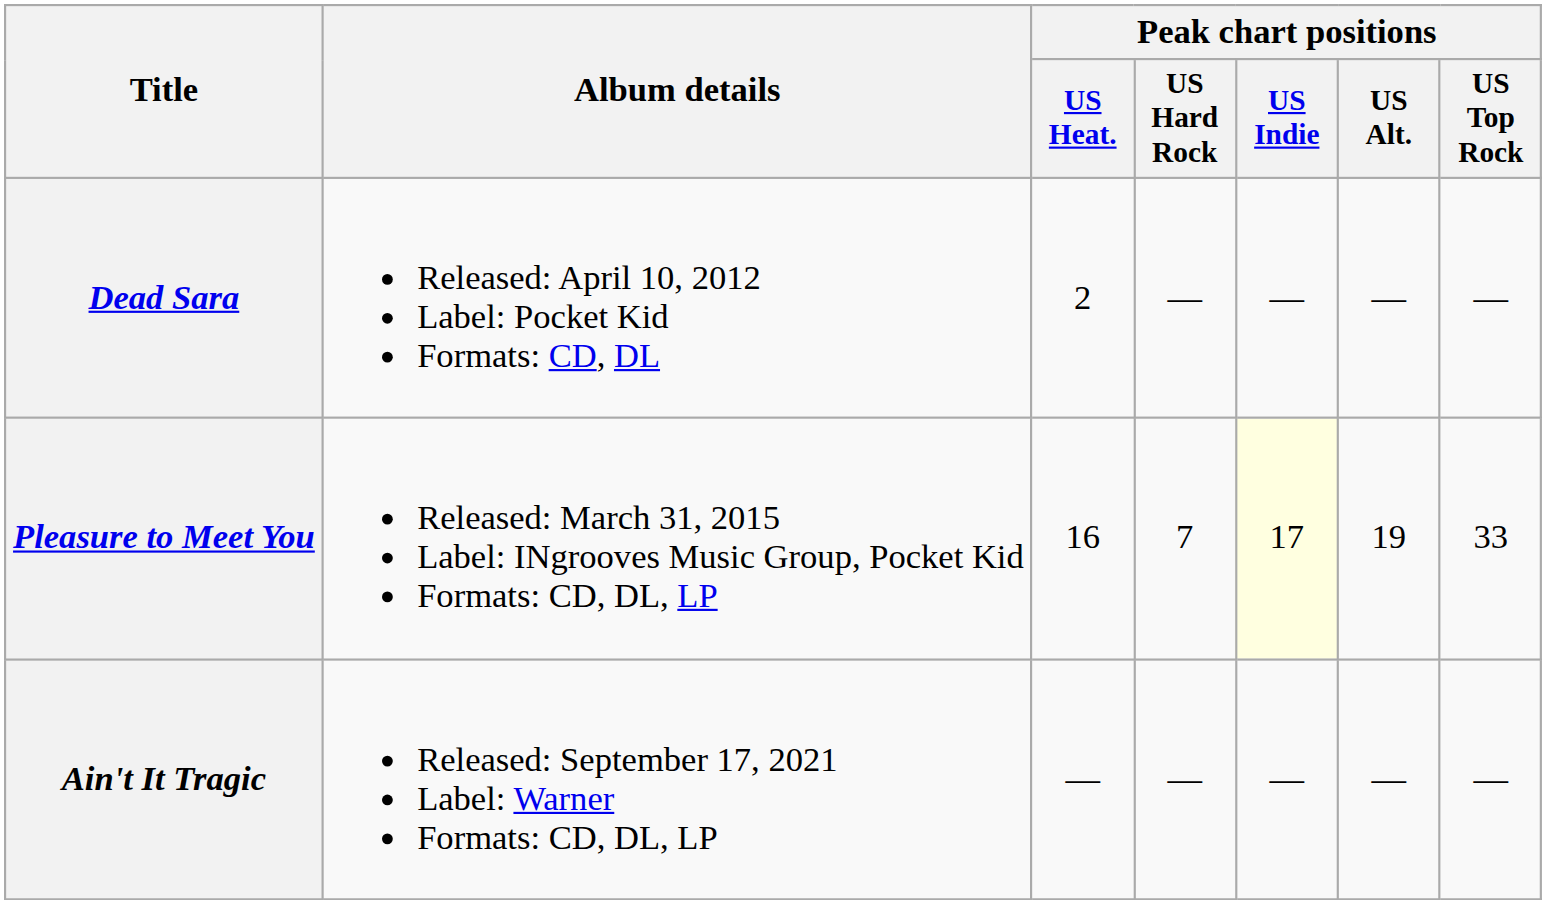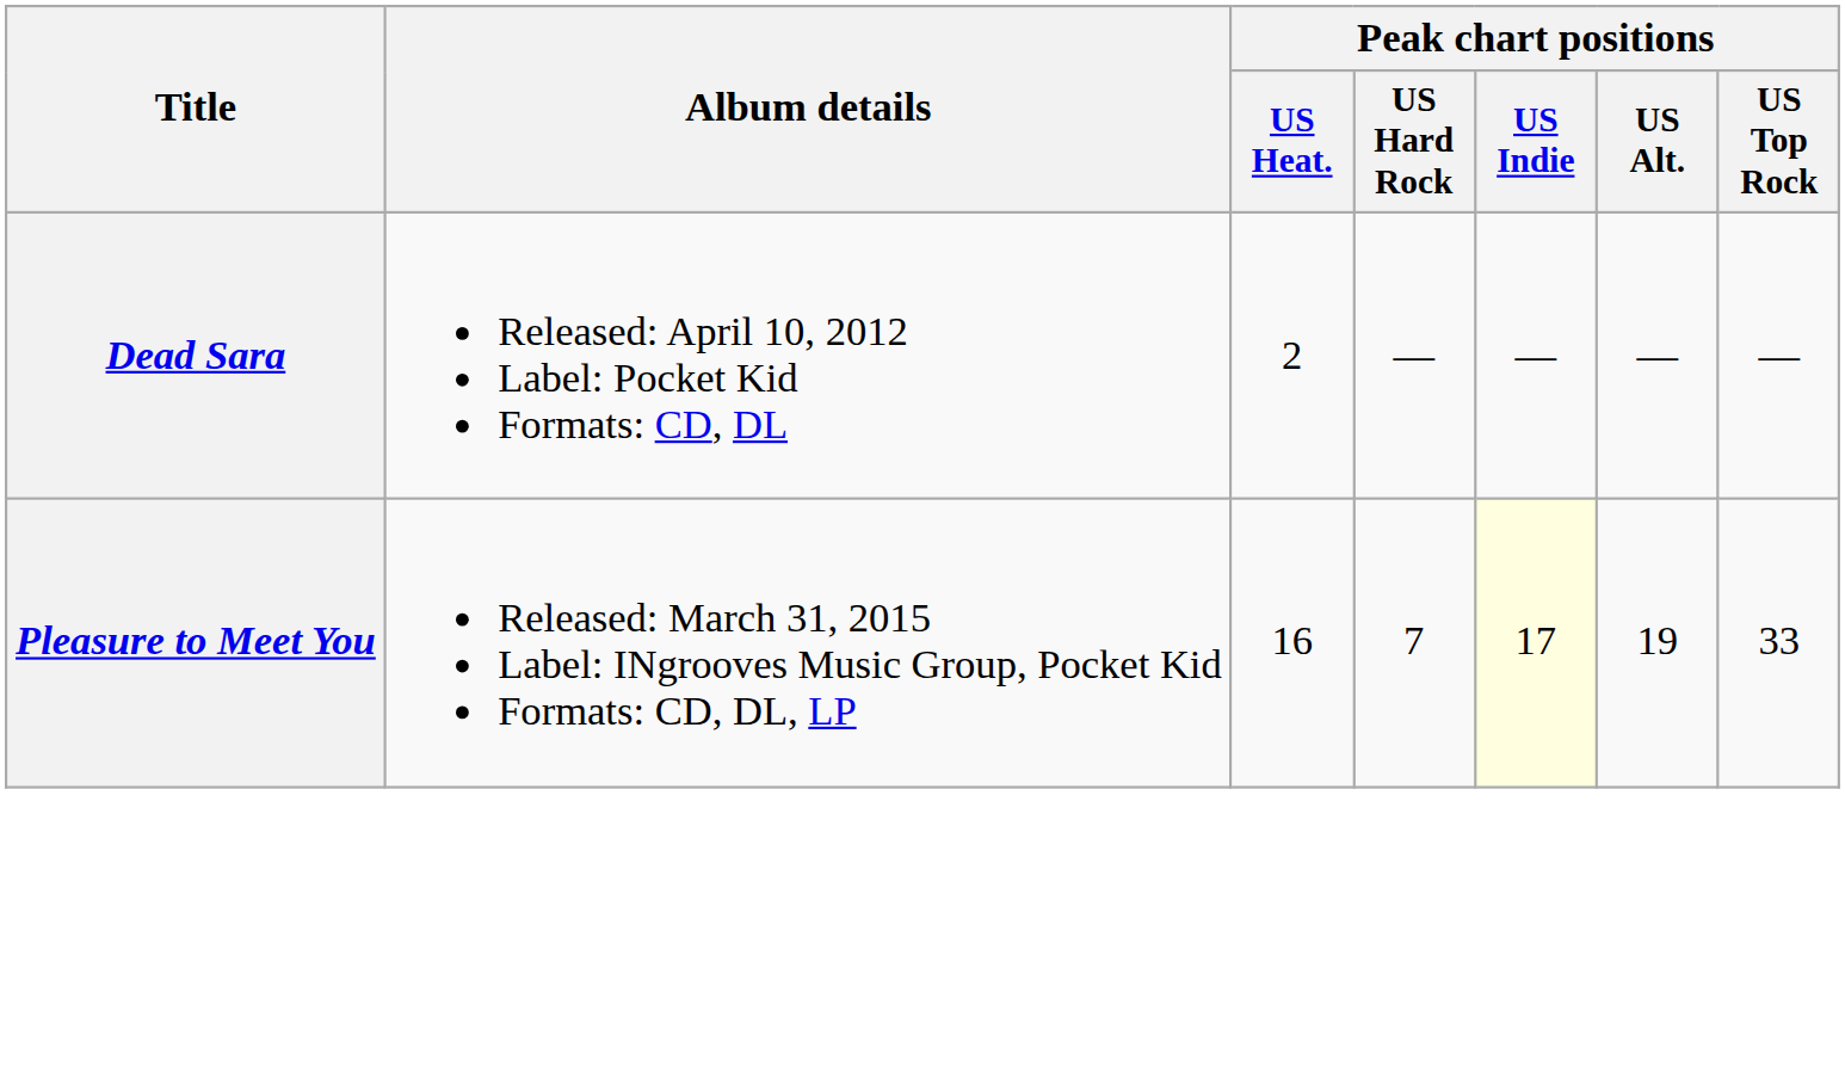- row: Ain't It Tragic | Released: September 17, 2021 Label: Warner Formats: CD, DL, LP | — | — | — | — | —
